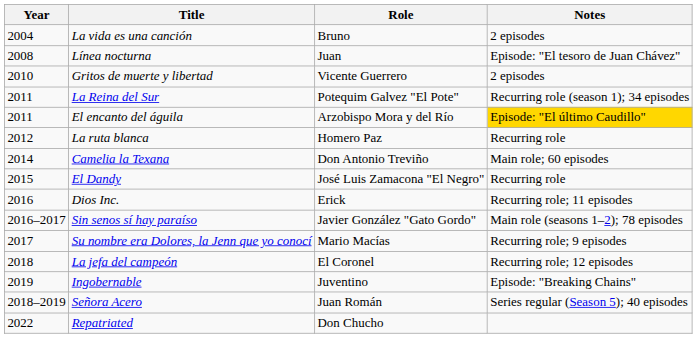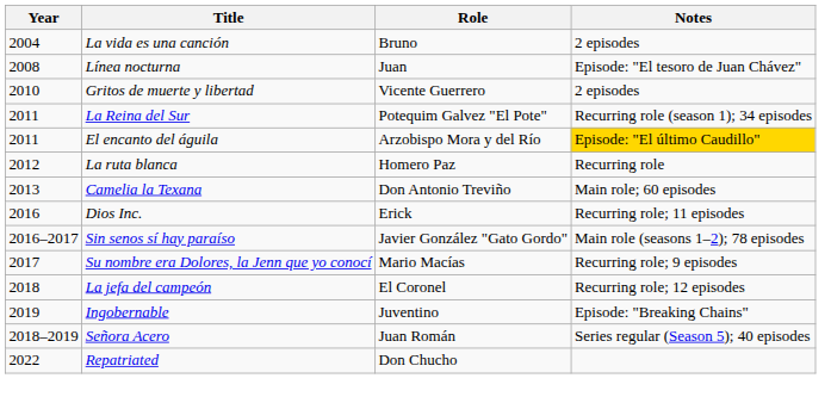Camelia la Texana | Year: 2014 -> 2013
- row: 2015 | El Dandy | José Luis Zamacona "El Negro" | Recurring role
